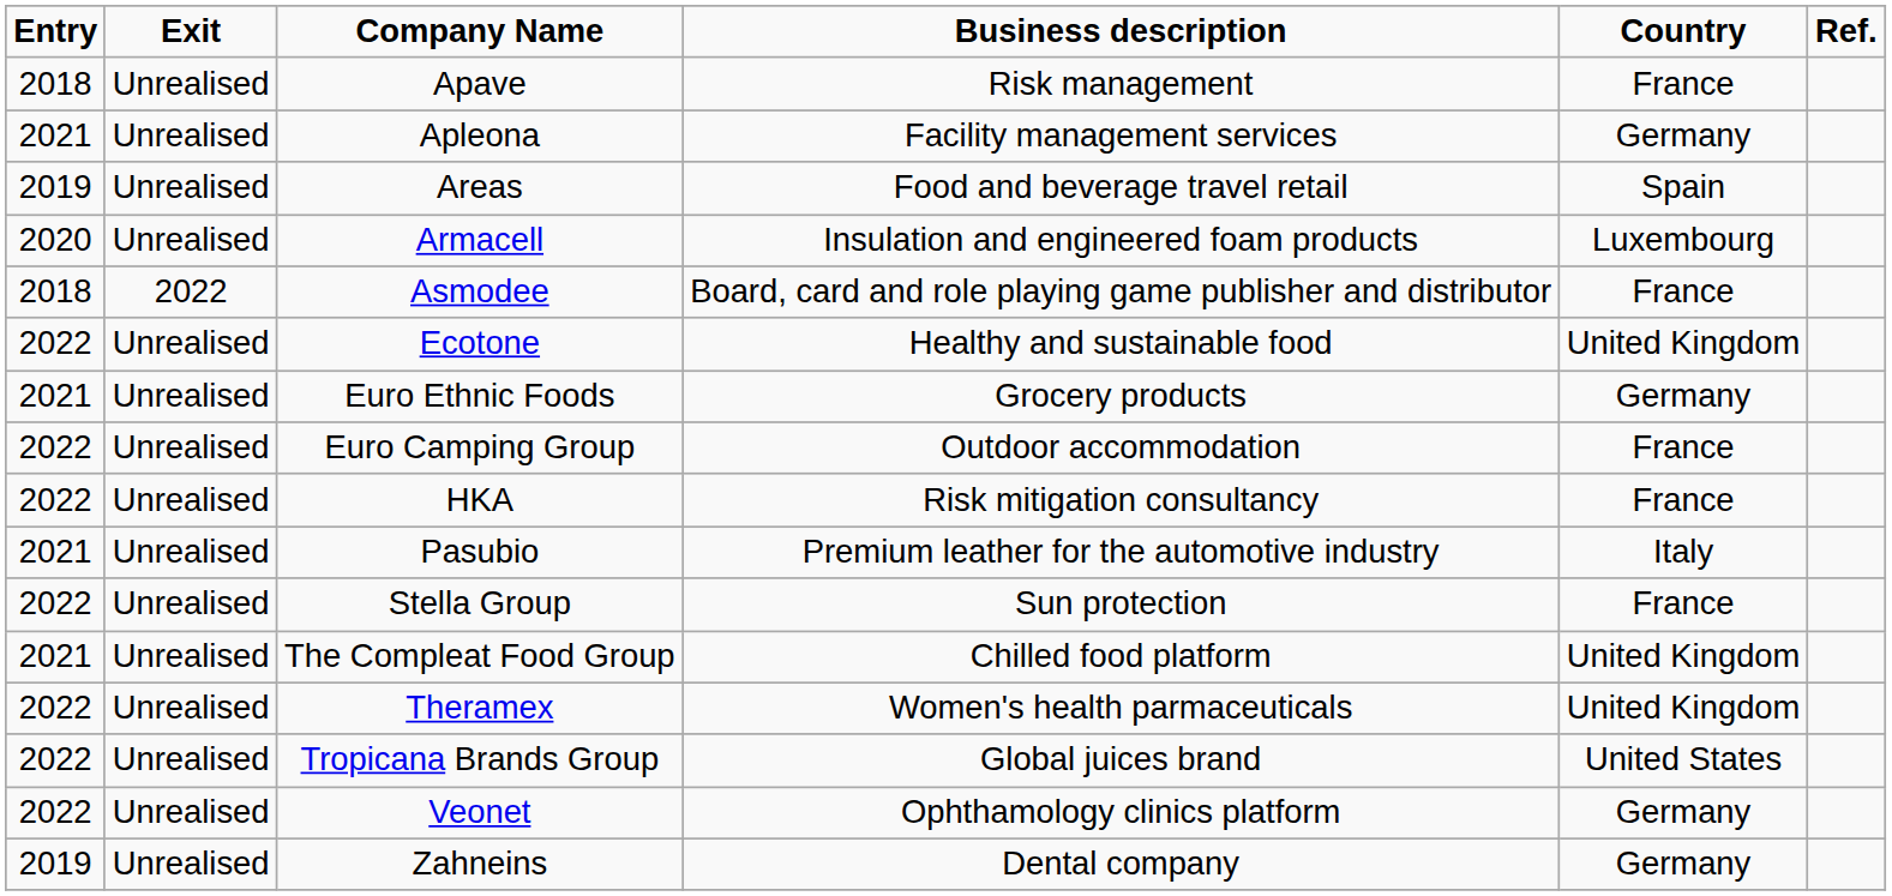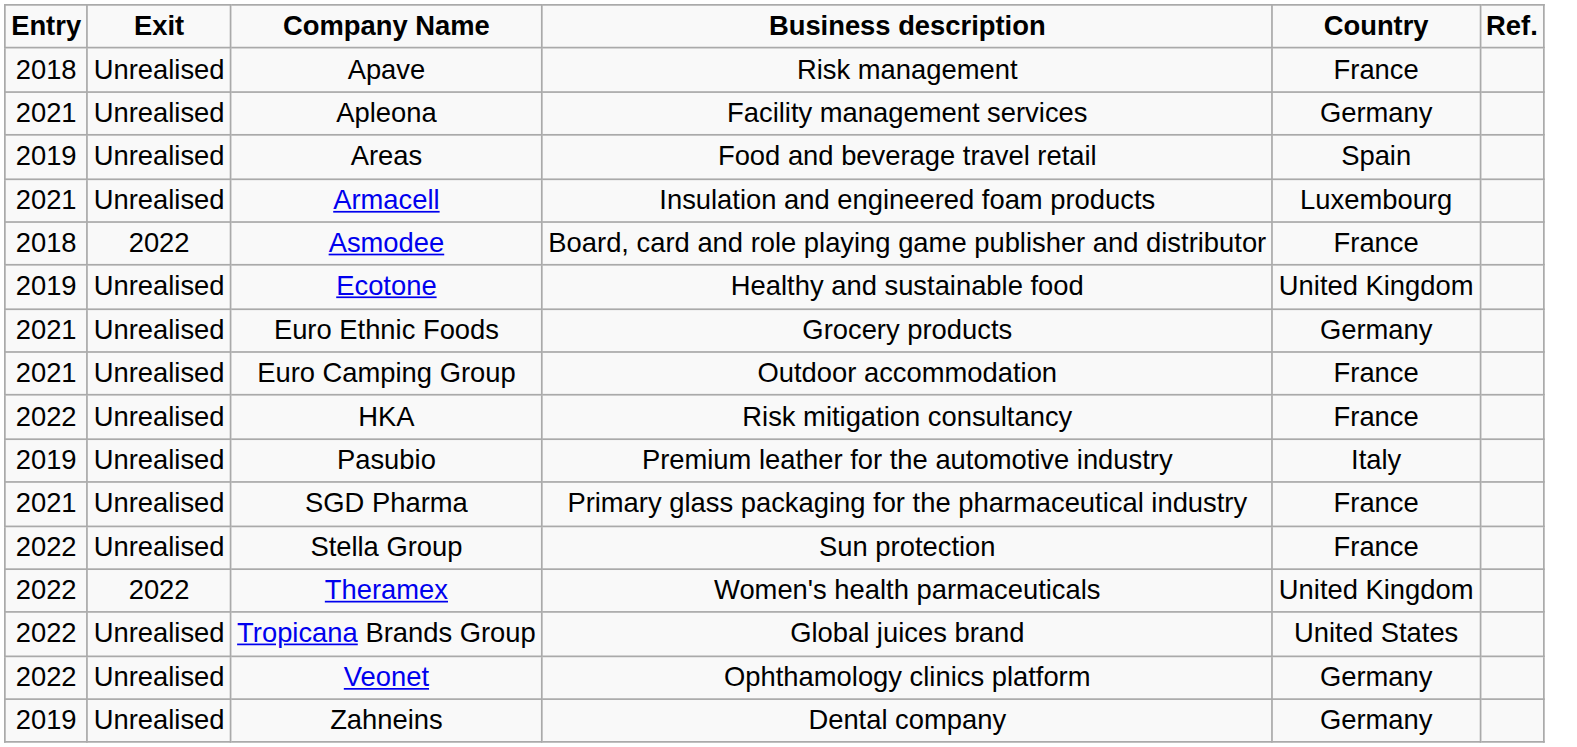Armacell | Entry: 2020 -> 2021
Ecotone | Entry: 2022 -> 2019
Euro Camping Group | Entry: 2022 -> 2021
Pasubio | Entry: 2021 -> 2019
+ row: 2021 | Unrealised | SGD Pharma | Primary glass packaging for the pharmaceutical industry | France
- row: 2021 | Unrealised | The Compleat Food Group | Chilled food platform | United Kingdom
Theramex | Exit: Unrealised -> 2022
